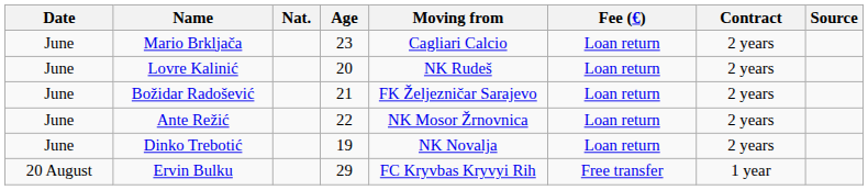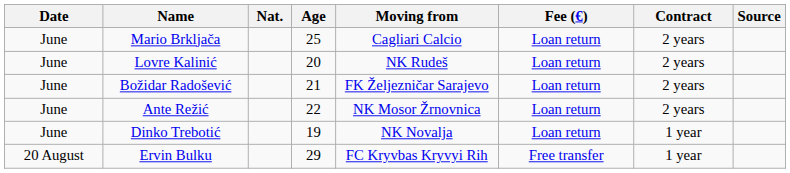Mario Brkljača | Age: 23 -> 25
Dinko Trebotić | Contract: 2 years -> 1 year
